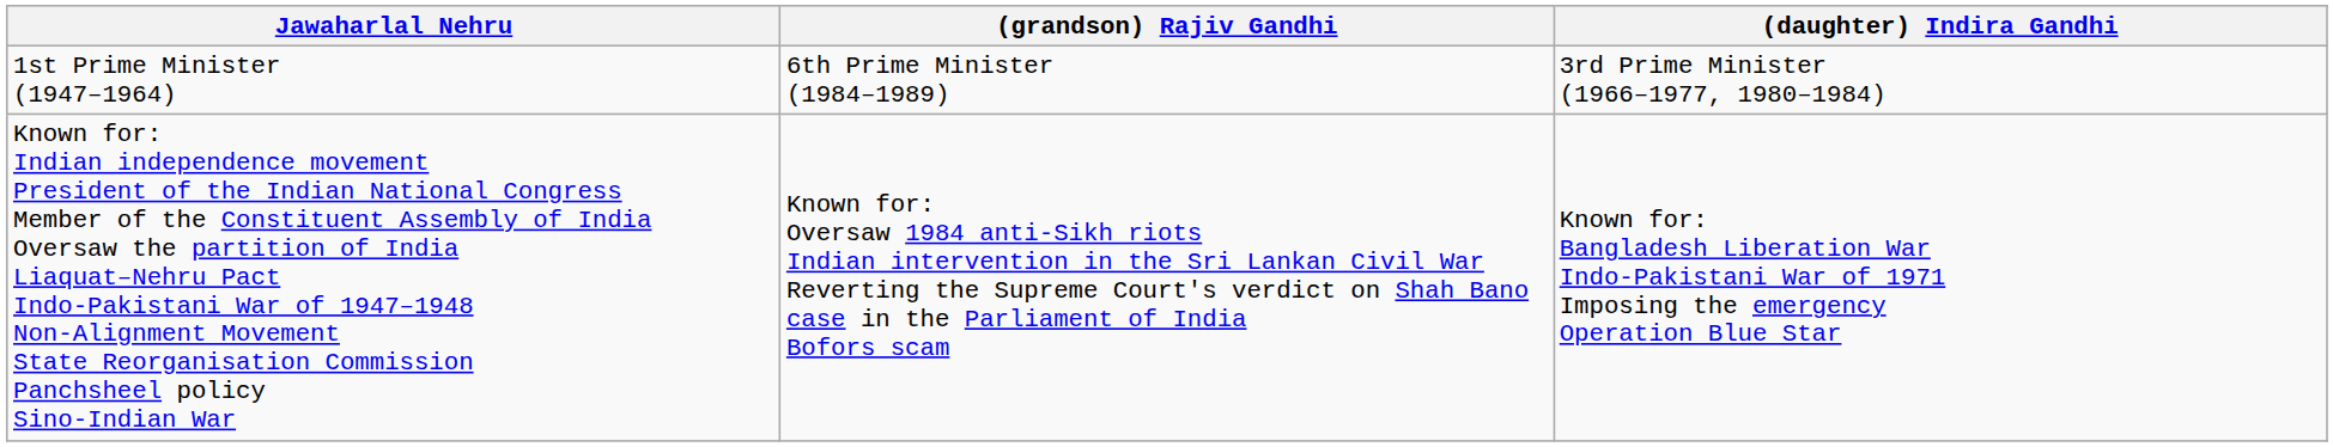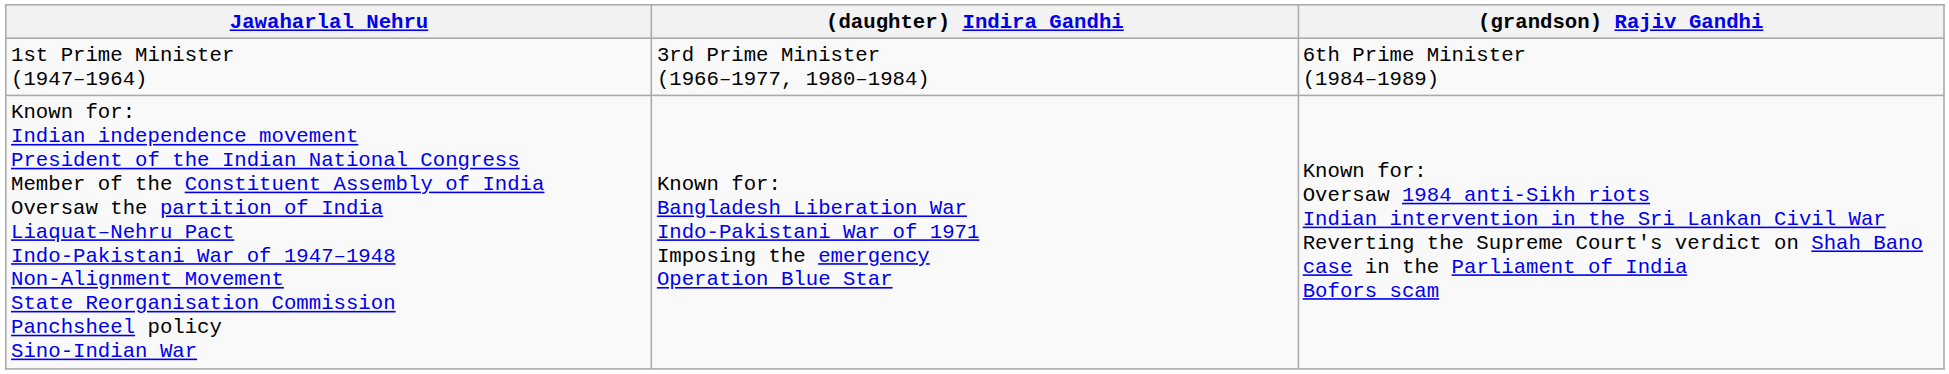columns swapped: (daughter) Indira Gandhi <-> (grandson) Rajiv Gandhi
